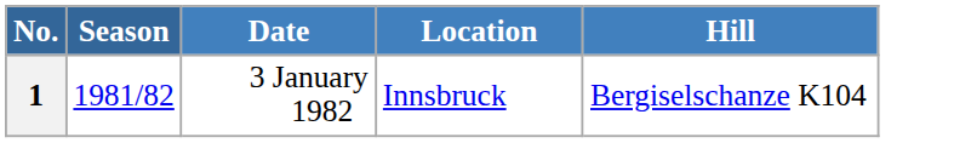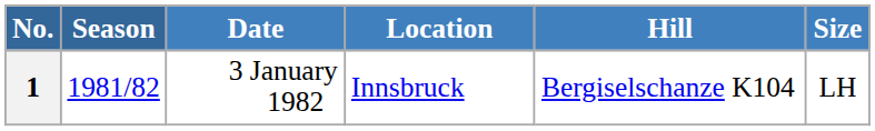+ column: Size | LH
